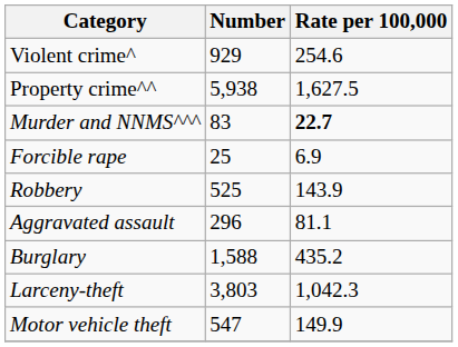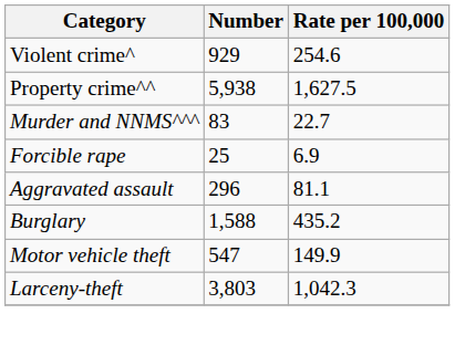Murder and NNMS^^^ | Rate per 100,000: bold -> normal
- row: Robbery | 525 | 143.9
rows swapped: Larceny-theft <-> Motor vehicle theft
